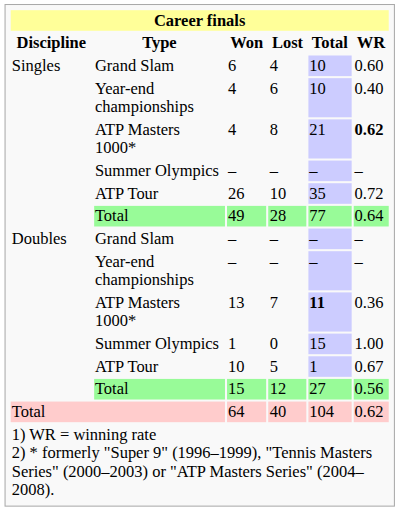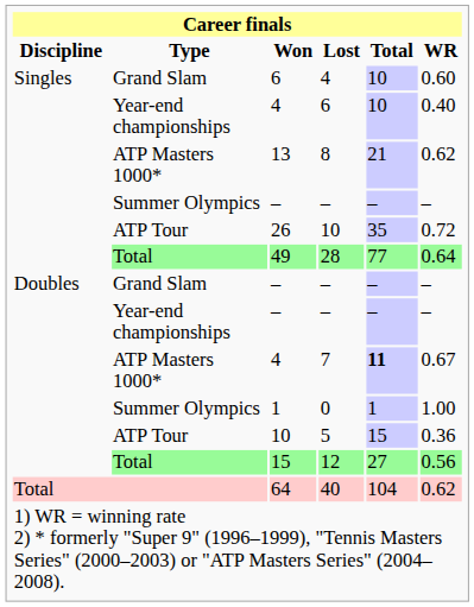8 | Won: 4 -> 13
8 | WR: bold -> normal
7 | Won: 13 -> 4
7 | WR: 0.36 -> 0.67
0 | Total: 15 -> 1
5 | Total: 1 -> 15
5 | WR: 0.67 -> 0.36
